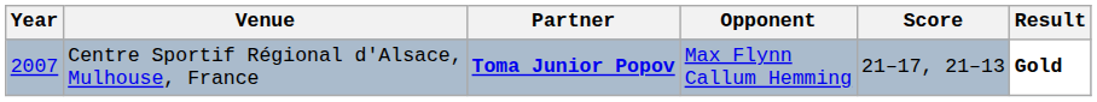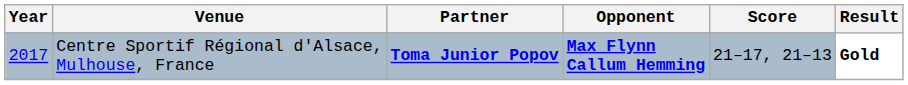Centre Sportif Régional d'Alsace, Mulhouse, France | Year: 2007 -> 2017
Centre Sportif Régional d'Alsace, Mulhouse, France | Opponent: normal -> bold
